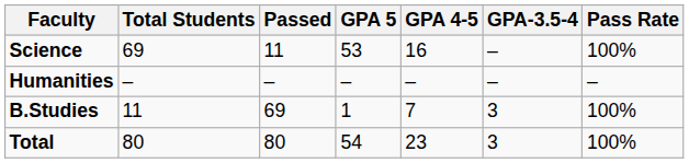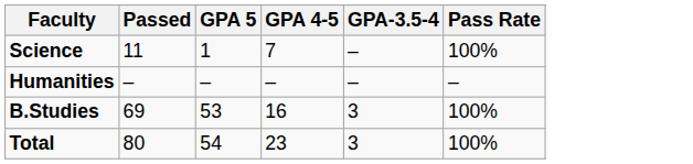- column: Total Students | 69 | – | 11 | 80
Science | GPA 5: 53 -> 1
Science | GPA 4-5: 16 -> 7
B.Studies | GPA 5: 1 -> 53
B.Studies | GPA 4-5: 7 -> 16
